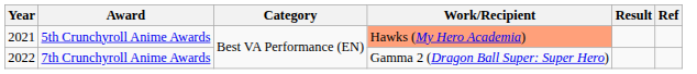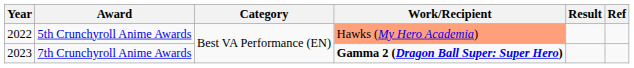5th Crunchyroll Anime Awards | Year: 2021 -> 2022
7th Crunchyroll Anime Awards | Year: 2022 -> 2023
7th Crunchyroll Anime Awards | Work/Recipient: normal -> bold
